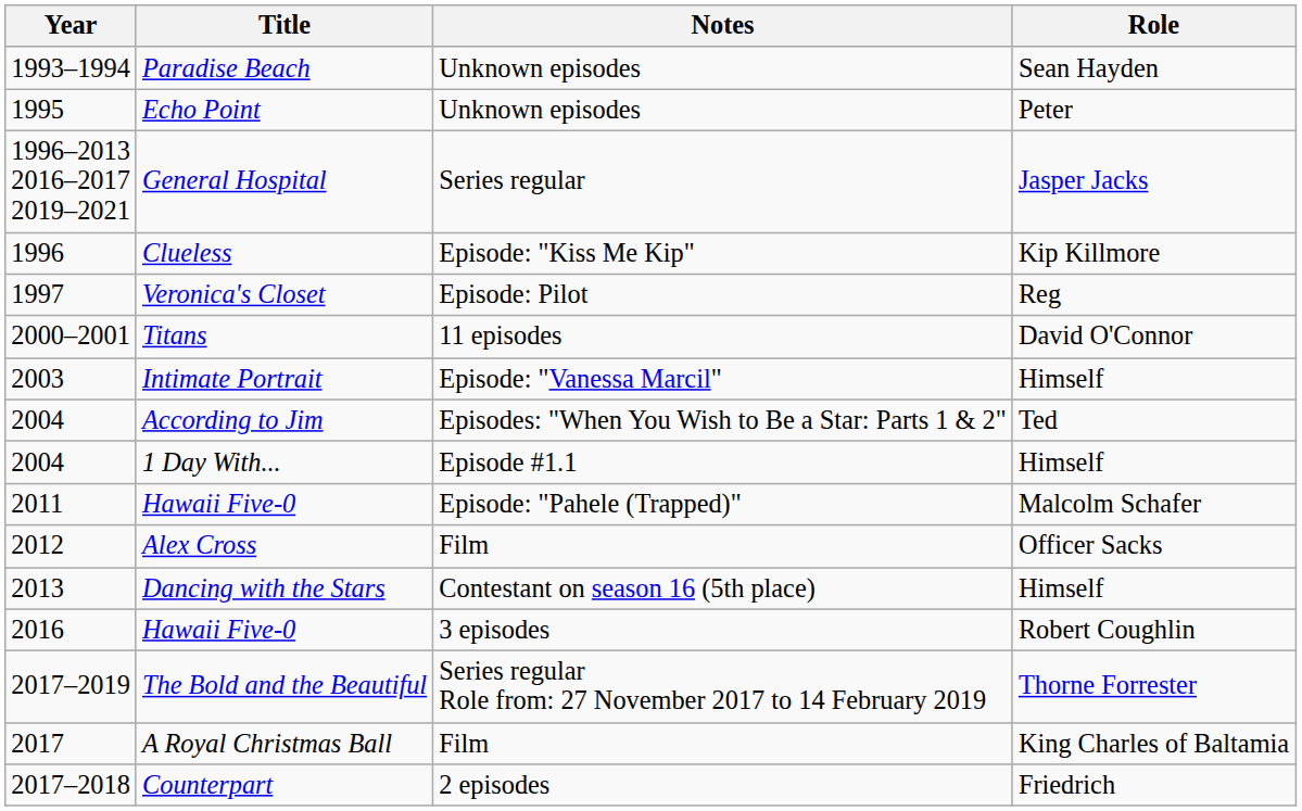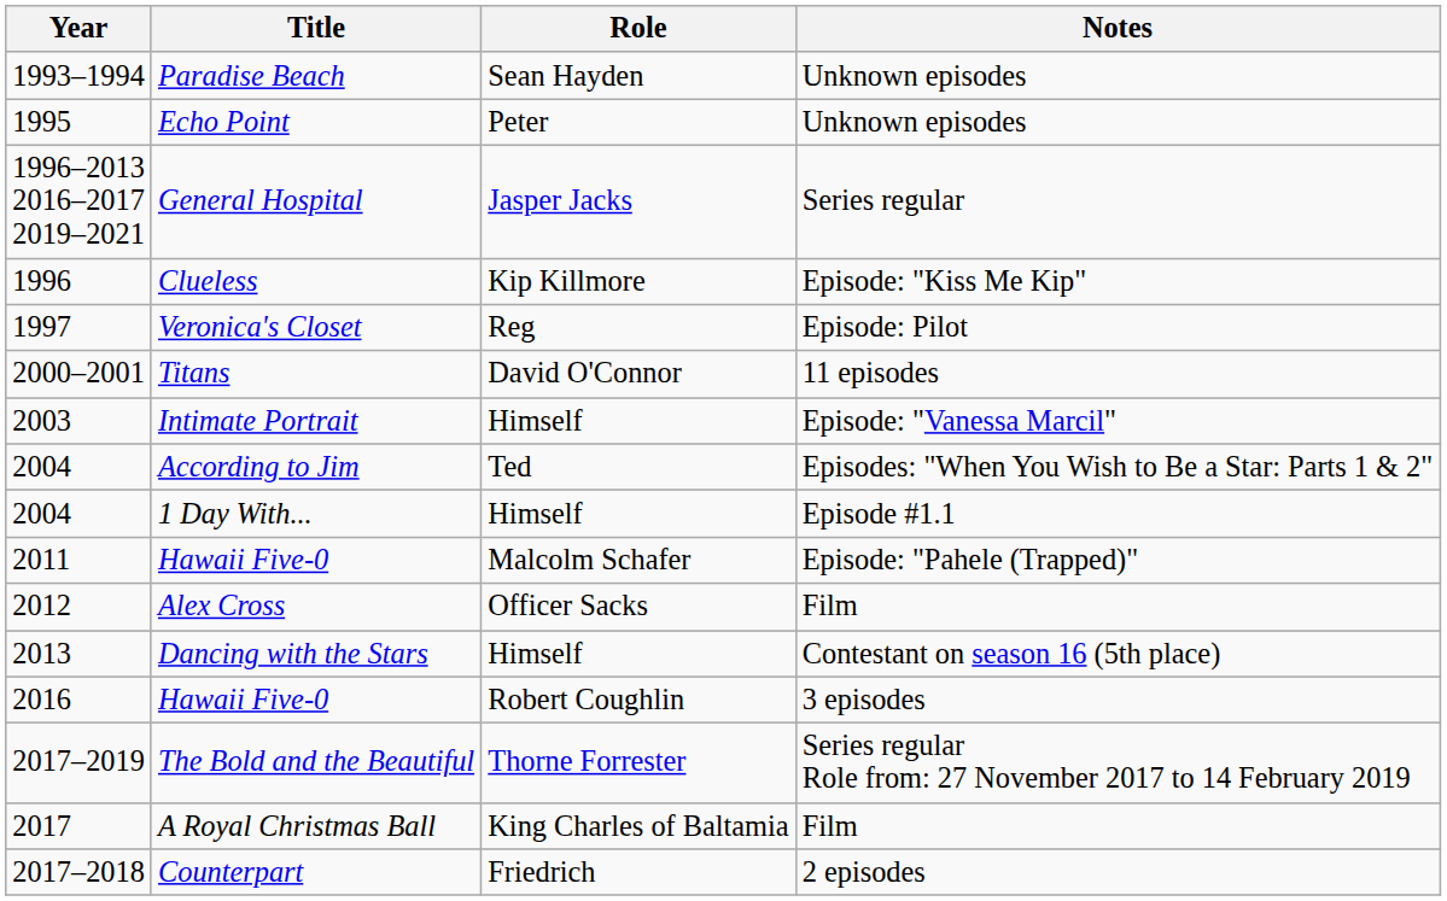columns swapped: Role <-> Notes
